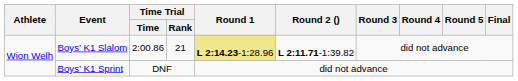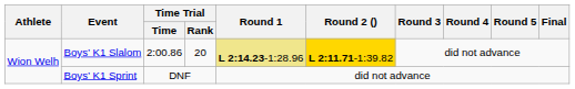Boys’ K1 Slalom | Time Trial / Rank: 21 -> 20
Boys’ K1 Slalom | Round 2 (): no background -> gold background
